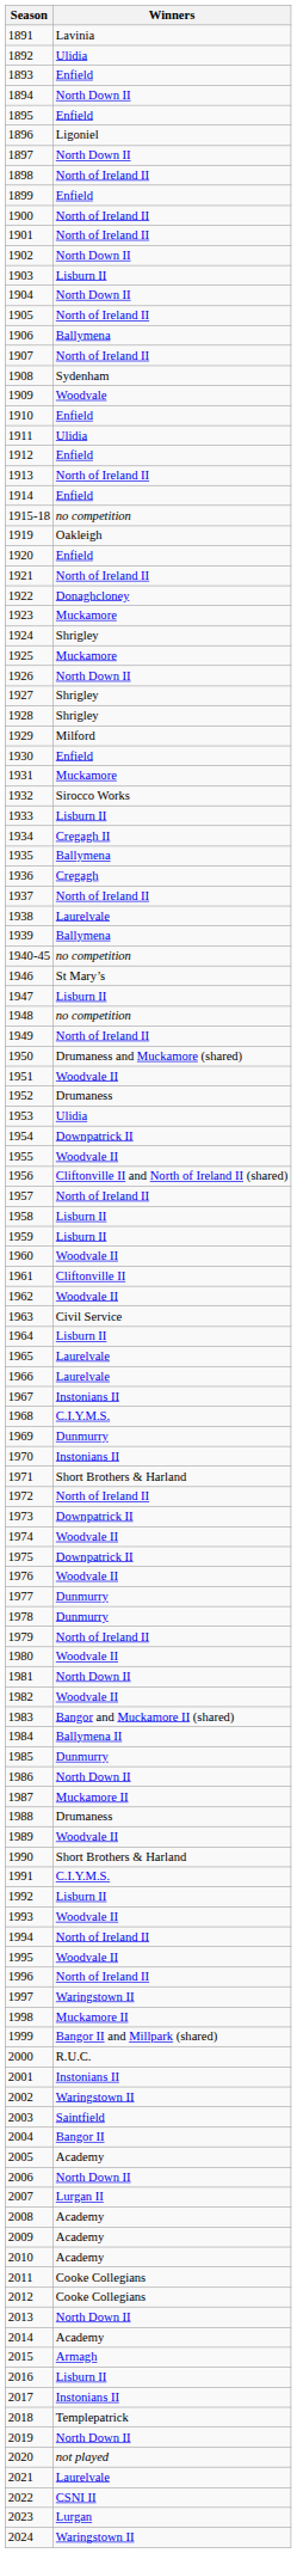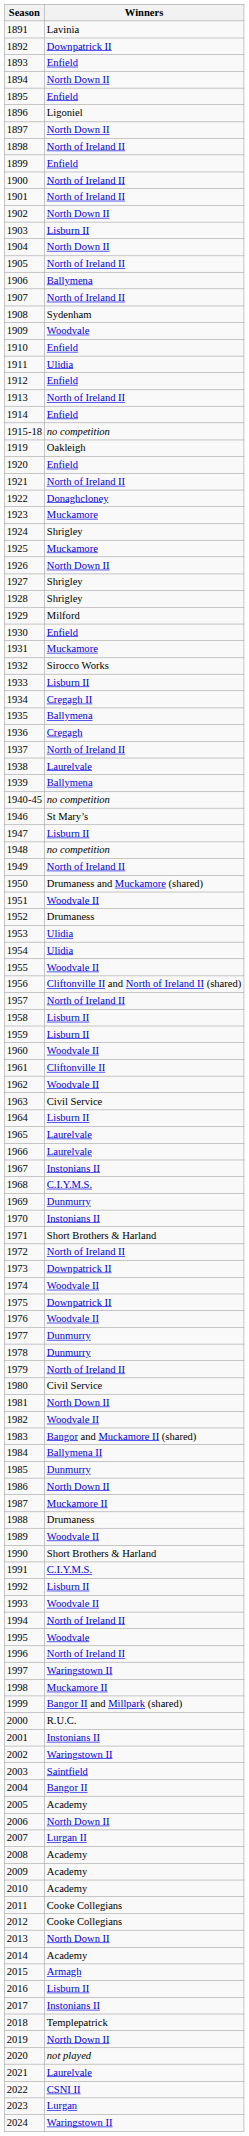1892 | Winners: Ulidia -> Downpatrick II
1954 | Winners: Downpatrick II -> Ulidia
1980 | Winners: Woodvale II -> Civil Service
1995 | Winners: Woodvale II -> Woodvale
